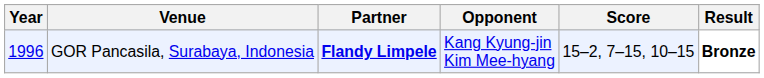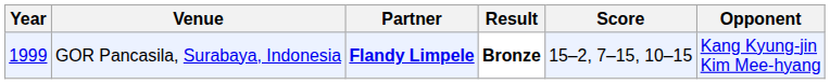columns swapped: Opponent <-> Result
GOR Pancasila, Surabaya, Indonesia | Year: 1996 -> 1999
